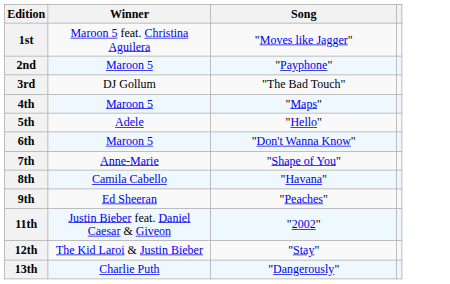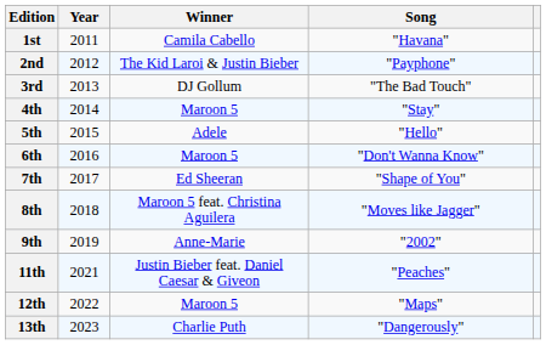+ column: Year | 2011 | 2012 | 2013 | 2014 | 2015 | 2016 | 2017 | 2018 | 2019 | 2021 | 2022 | 2023
1st | Winner: Maroon 5 feat. Christina Aguilera -> Camila Cabello
1st | Song: "Moves like Jagger" -> "Havana"
2nd | Winner: Maroon 5 -> The Kid Laroi & Justin Bieber
4th | Song: "Maps" -> "Stay"
7th | Winner: Anne-Marie -> Ed Sheeran
8th | Winner: Camila Cabello -> Maroon 5 feat. Christina Aguilera
8th | Song: "Havana" -> "Moves like Jagger"
9th | Winner: Ed Sheeran -> Anne-Marie
9th | Song: "Peaches" -> "2002"
11th | Song: "2002" -> "Peaches"
12th | Winner: The Kid Laroi & Justin Bieber -> Maroon 5
12th | Song: "Stay" -> "Maps"
